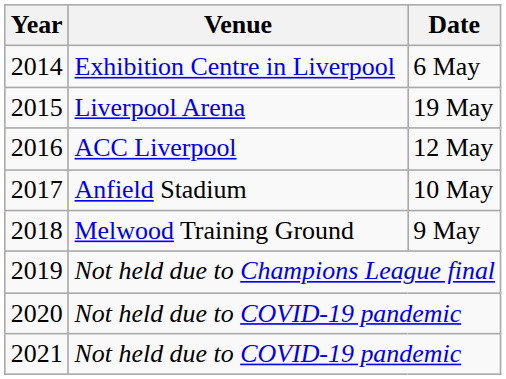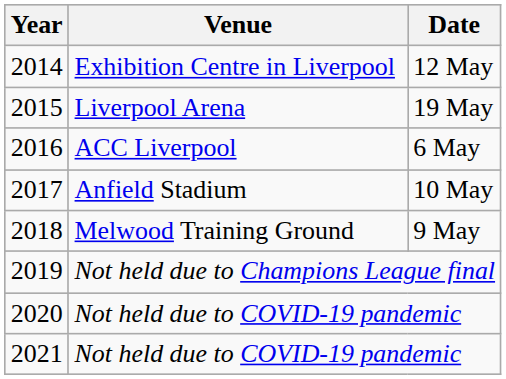2014 | Date: 6 May -> 12 May
2016 | Date: 12 May -> 6 May
